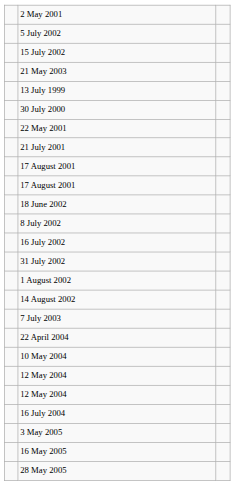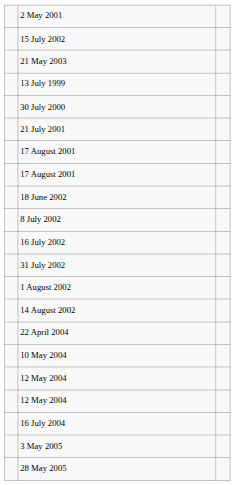- row: 5 July 2002
- row: 22 May 2001
- row: 7 July 2003
- row: 16 May 2005
